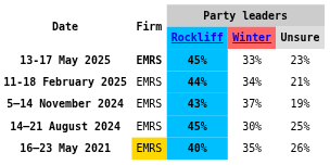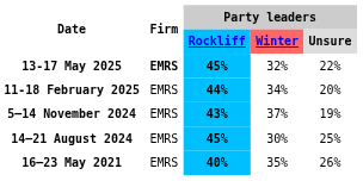13-17 May 2025 | Party leaders / Winter: 33% -> 32%
13-17 May 2025 | Party leaders / Unsure: 23% -> 22%
11-18 February 2025 | Party leaders / Unsure: 21% -> 20%
16–23 May 2021 | Firm: gold background -> no background
